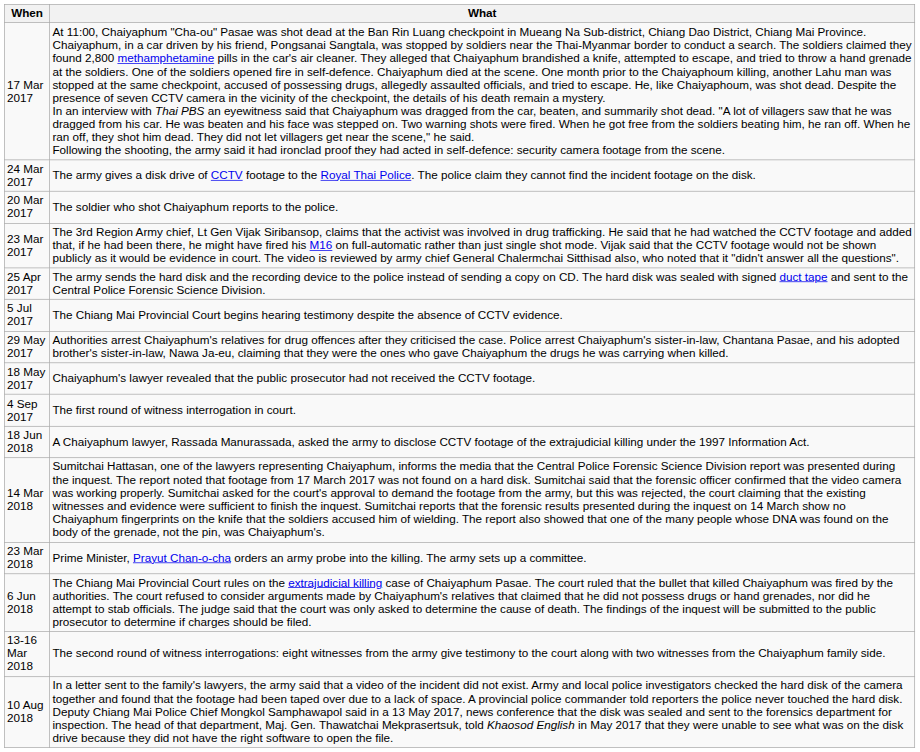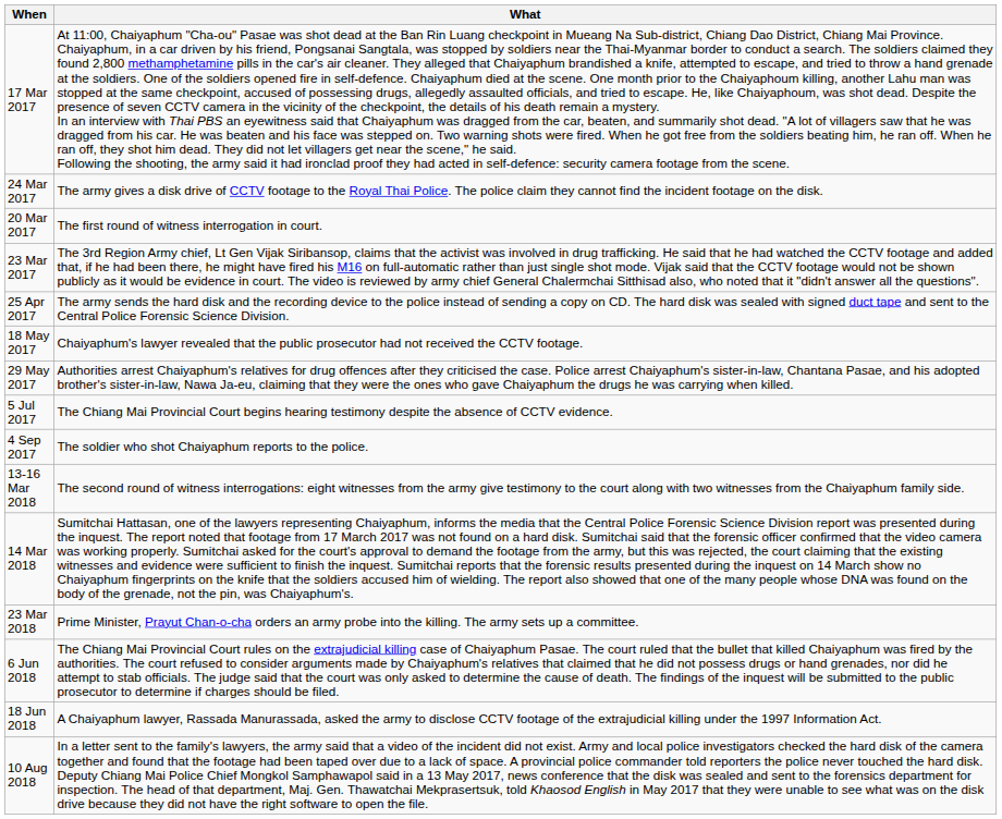20 Mar 2017 | What: The soldier who shot Chaiyaphum reports to the police. -> The first round of witness interrogation in court.
rows swapped: 18 May 2017 <-> 5 Jul 2017
4 Sep 2017 | What: The first round of witness interrogation in court. -> The soldier who shot Chaiyaphum reports to the police.
rows swapped: 13-16 Mar 2018 <-> 18 Jun 2018
